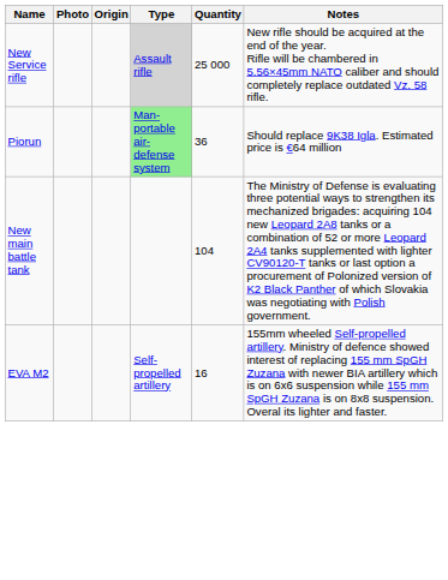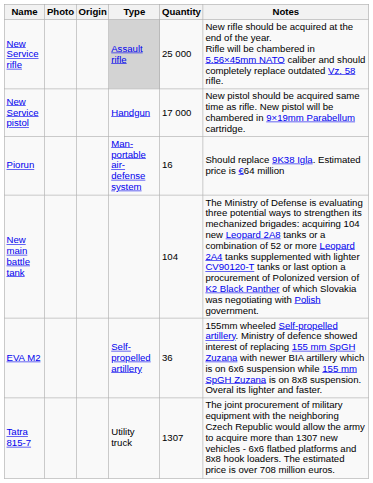+ row: New Service pistol | Handgun | 17 000 | New pistol should be acquired same time as rifle. New pistol will be chambered in 9×19mm Parabellum cartridge.
Piorun | Type: lightgreen background -> no background
Piorun | Quantity: 36 -> 16
EVA M2 | Quantity: 16 -> 36
+ row: Tatra 815-7 | Utility truck | 1307 | The joint procurement of military equipment with the neighboring Czech Republic would allow the army to acquire more than 1307 new vehicles - 6x6 flatbed platforms and 8x8 hook loaders. The estimated price is over 708 million euros.
